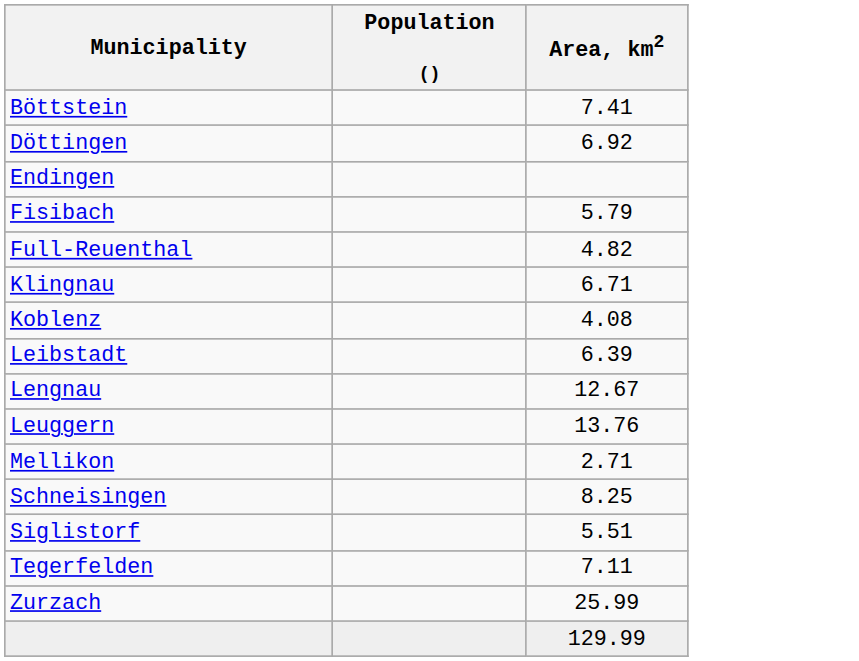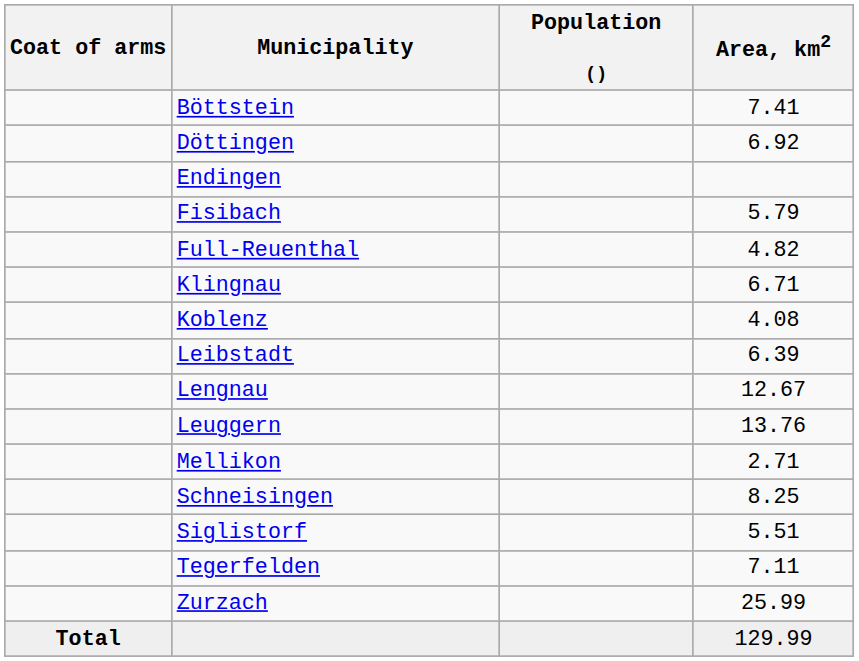+ column: Coat of arms | Total
